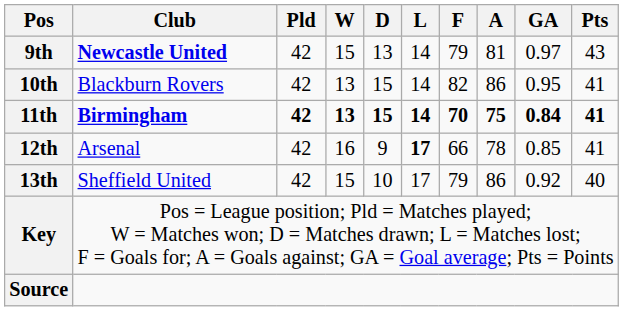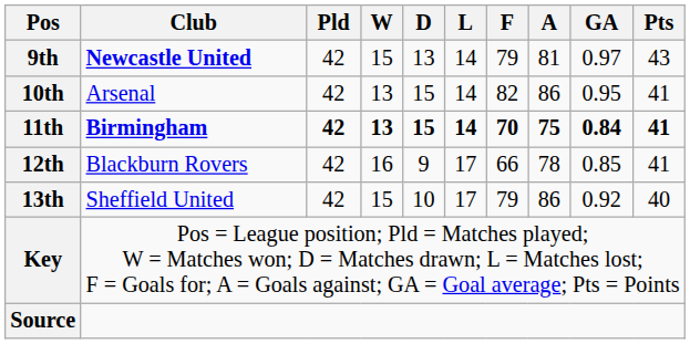10th | Club: Blackburn Rovers -> Arsenal
12th | Club: Arsenal -> Blackburn Rovers
12th | L: bold -> normal
